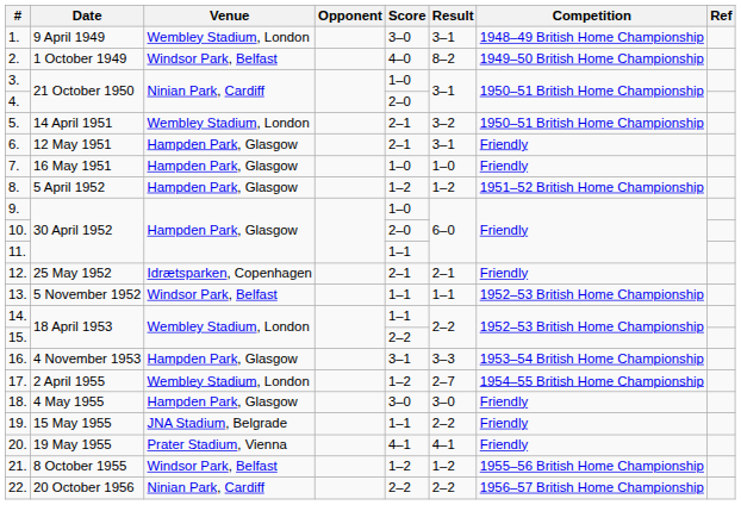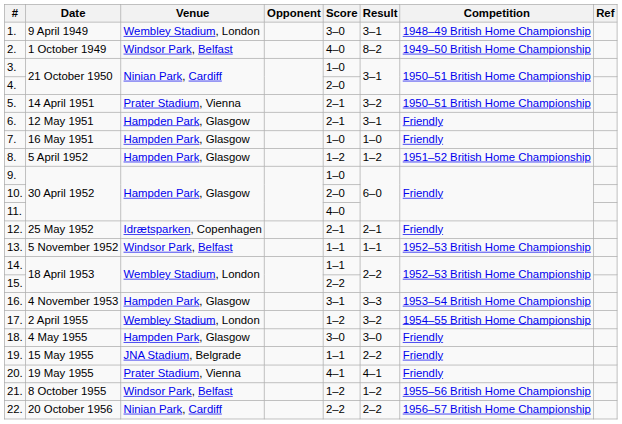5. | Venue: Wembley Stadium, London -> Prater Stadium, Vienna
11. | Score: 1–1 -> 4–0
17. | Result: 2–7 -> 3–2
